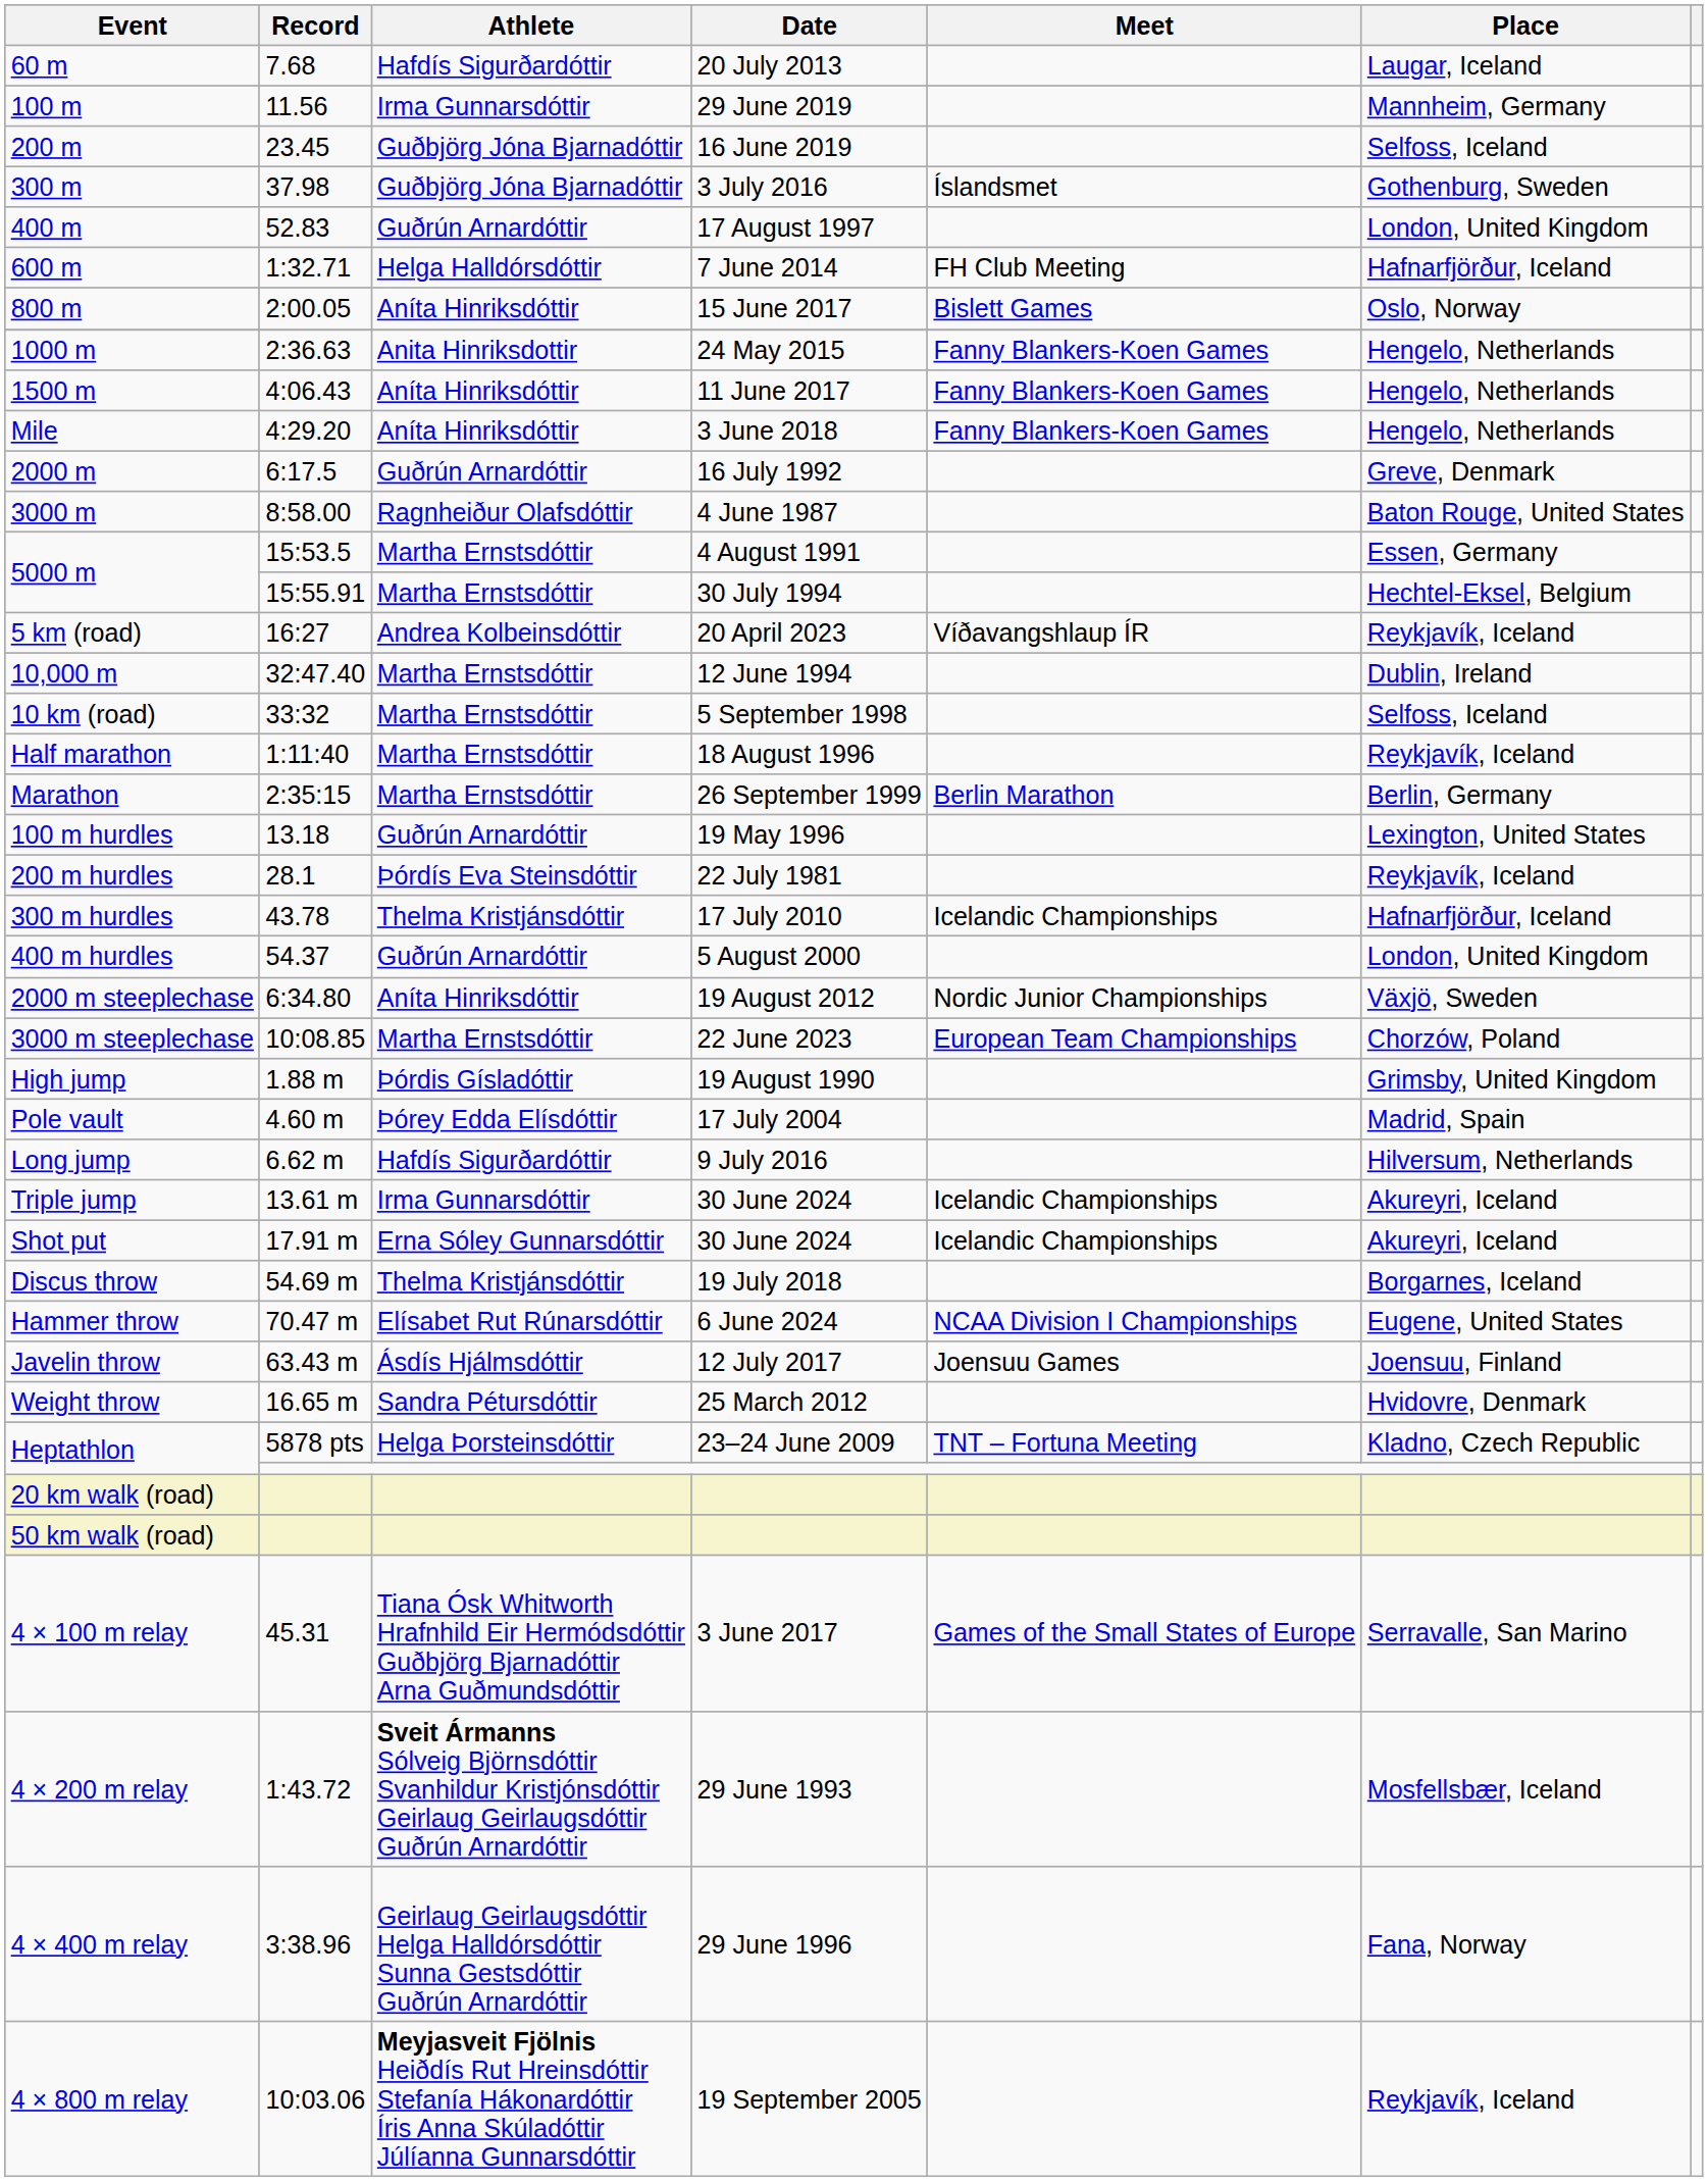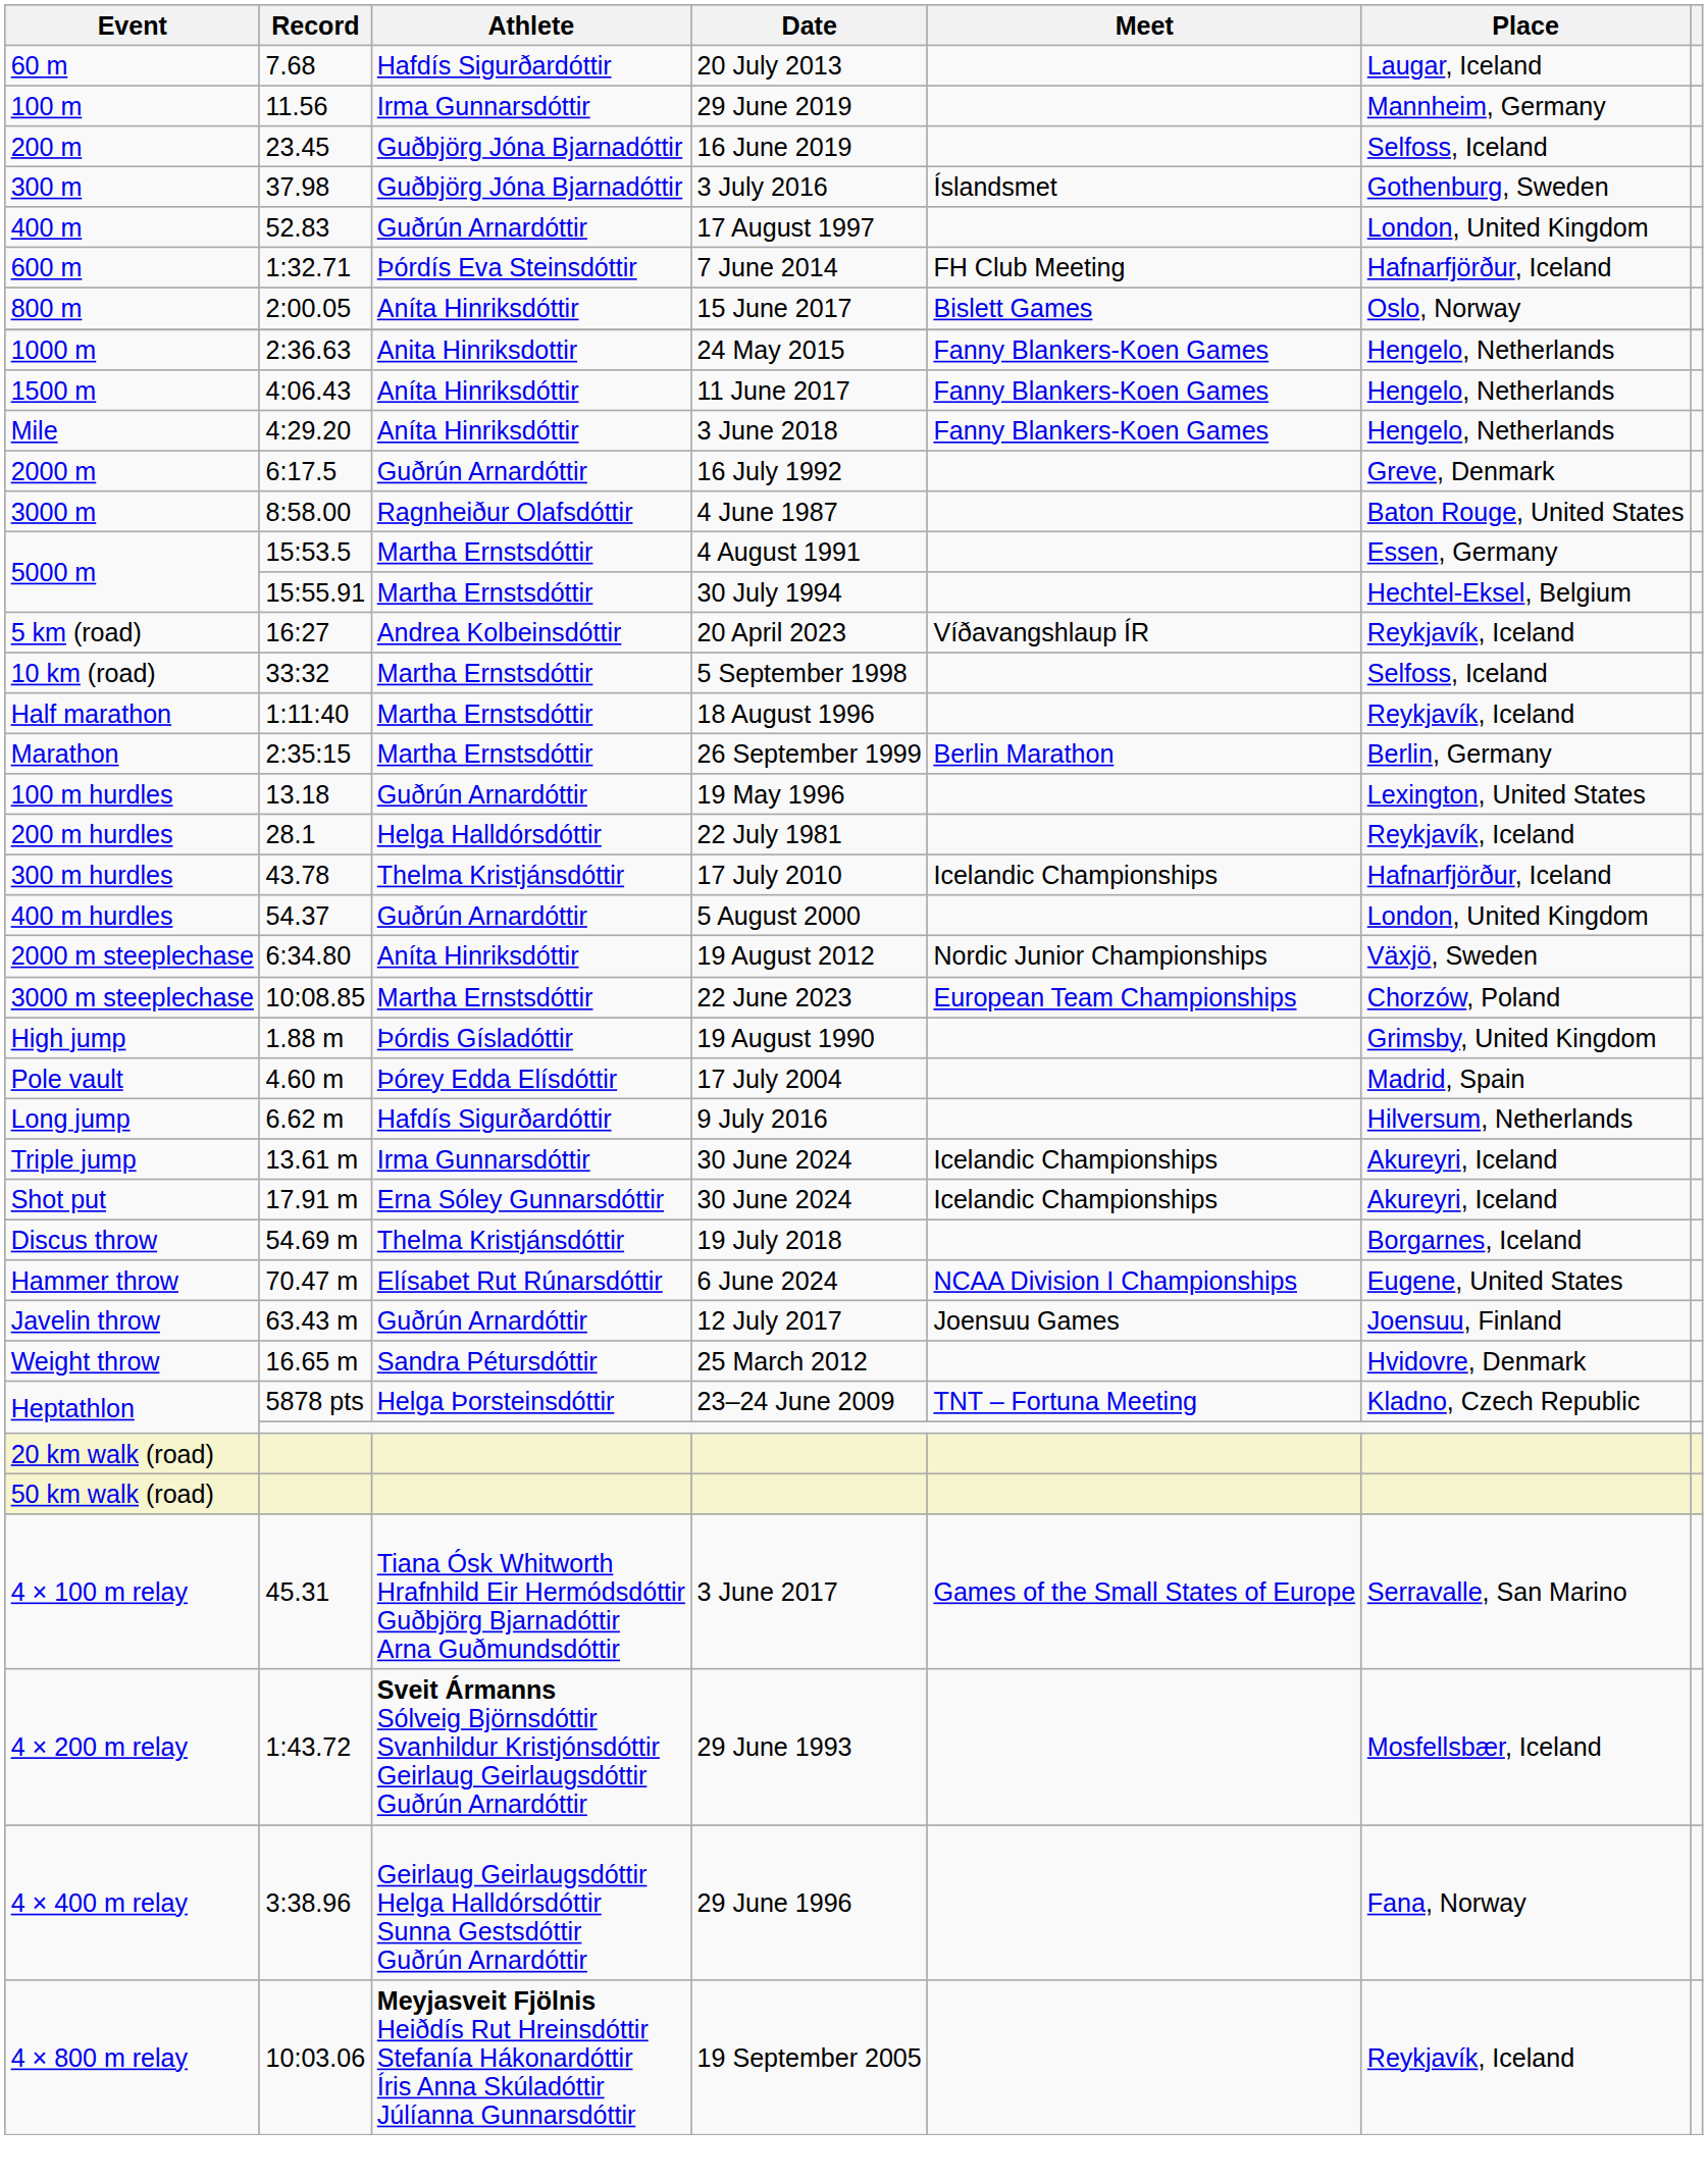600 m | Athlete: Helga Halldórsdóttir -> Þórdís Eva Steinsdóttir
- row: 10,000 m | 32:47.40 | Martha Ernstsdóttir | 12 June 1994 | Dublin, Ireland
200 m hurdles | Athlete: Þórdís Eva Steinsdóttir -> Helga Halldórsdóttir
Javelin throw | Athlete: Ásdís Hjálmsdóttir -> Guðrún Arnardóttir
